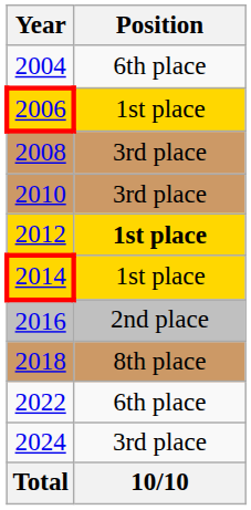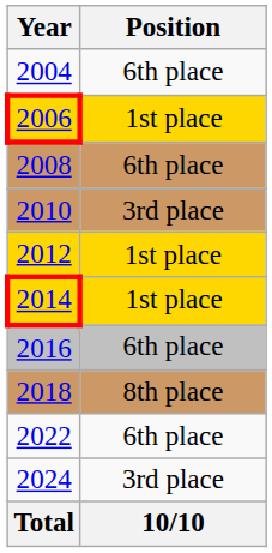2008 | Position: 3rd place -> 6th place
2012 | Position: bold -> normal
2016 | Position: 2nd place -> 6th place
